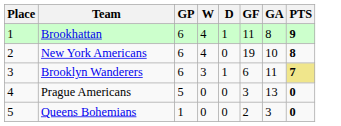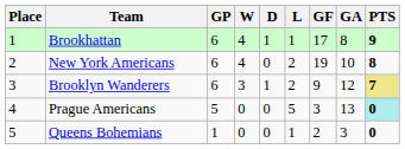+ column: L | 1 | 2 | 2 | 5 | 1
Brookhattan | GF: 11 -> 17
Brooklyn Wanderers | GF: 6 -> 9
Brooklyn Wanderers | GA: 11 -> 12
Prague Americans | PTS: no background -> paleturquoise background
